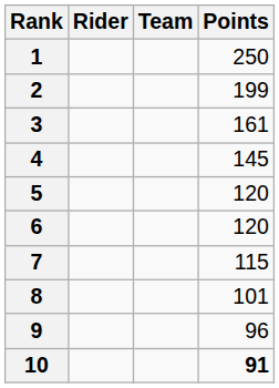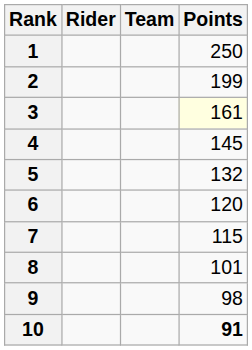3 | Points: no background -> lightyellow background
5 | Points: 120 -> 132
9 | Points: 96 -> 98
